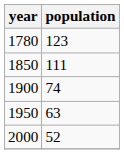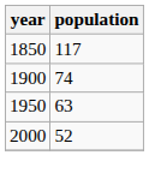- row: 1780 | 123
1850 | population: 111 -> 117
